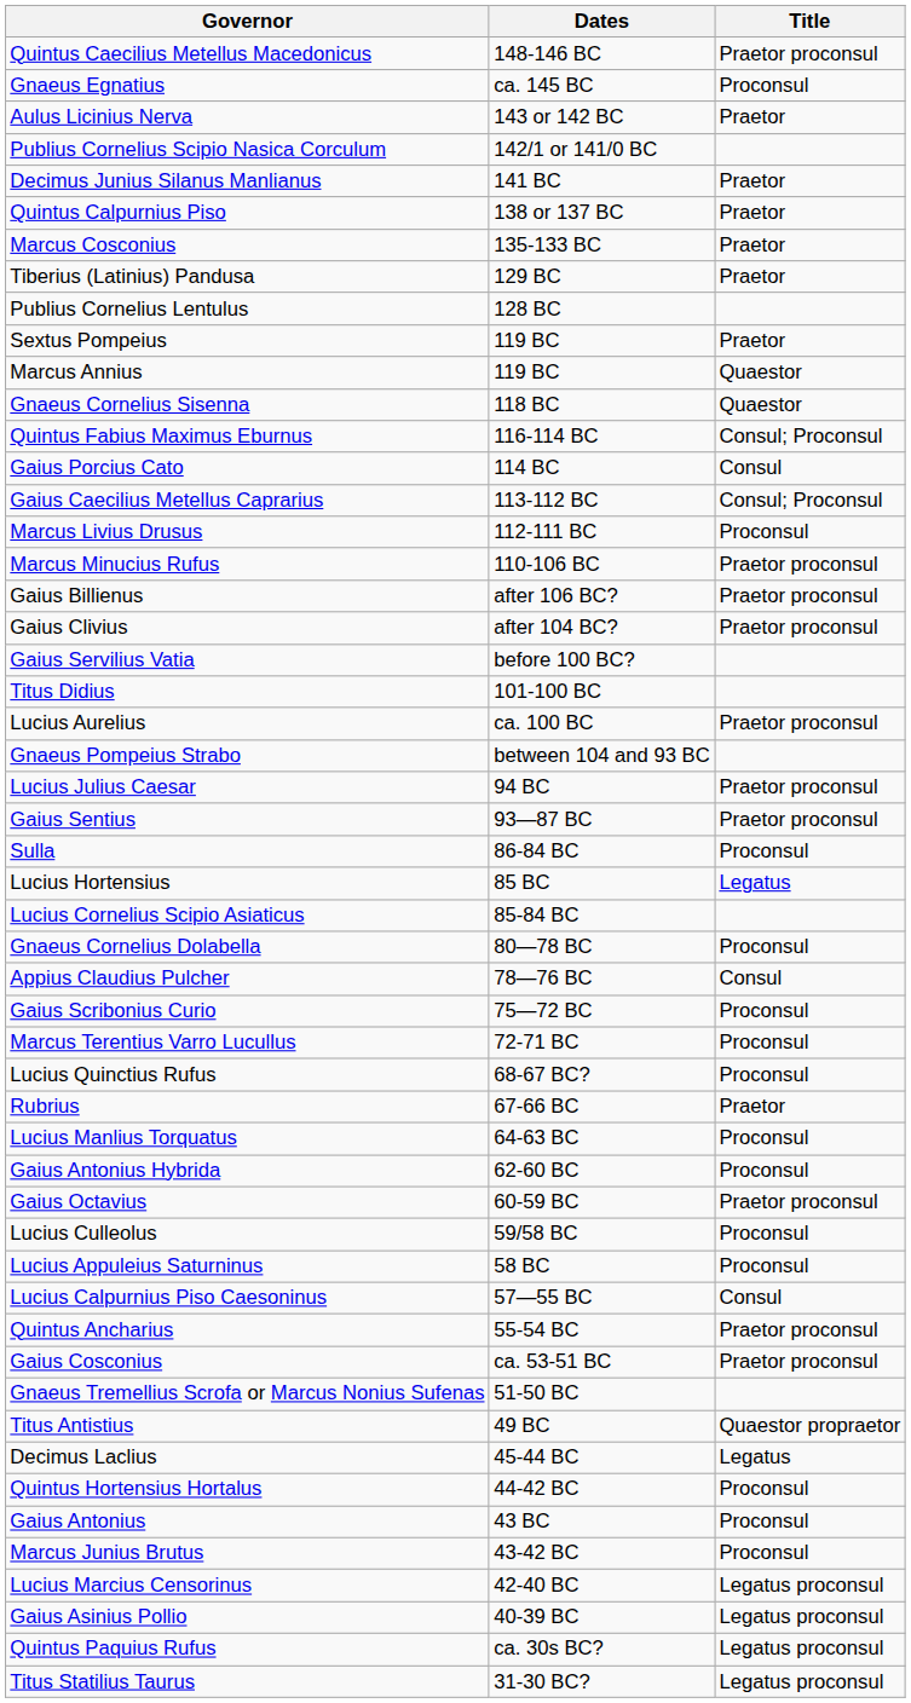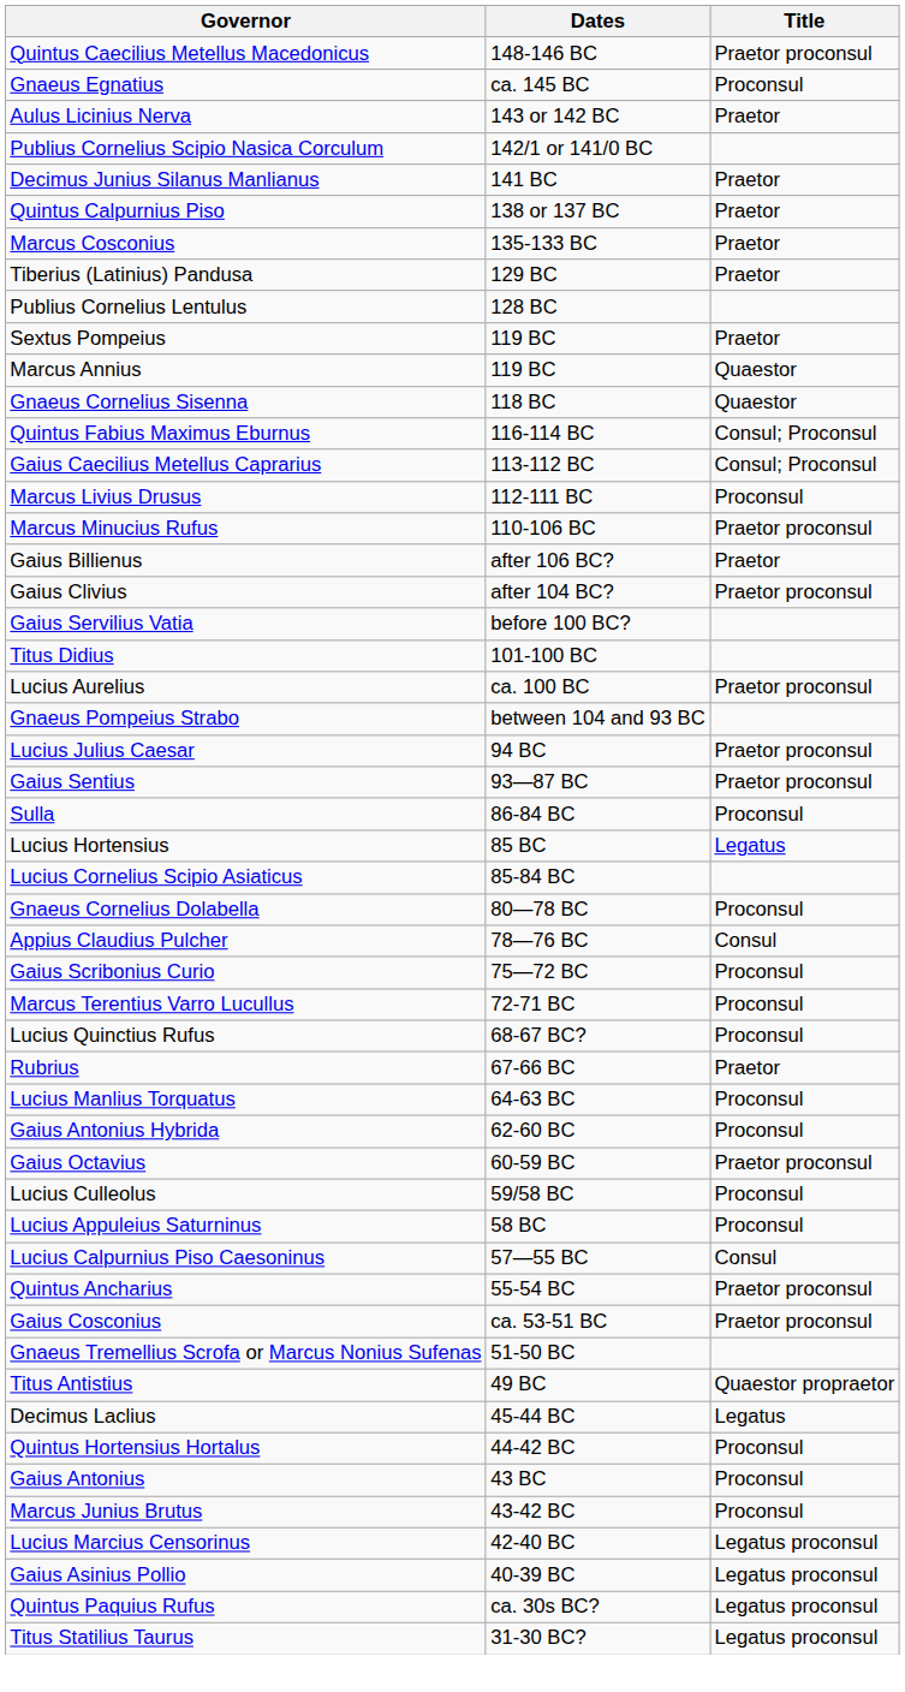- row: Gaius Porcius Cato | 114 BC | Consul
Gaius Billienus | Title: Praetor proconsul -> Praetor
